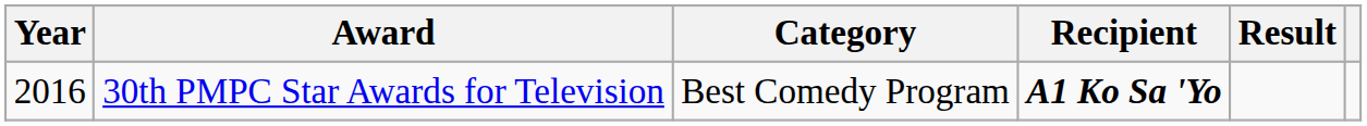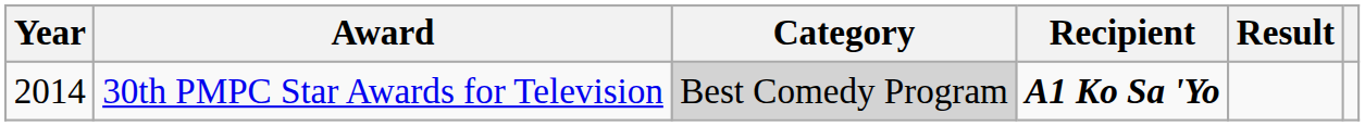30th PMPC Star Awards for Television | Year: 2016 -> 2014
30th PMPC Star Awards for Television | Category: no background -> lightgrey background
